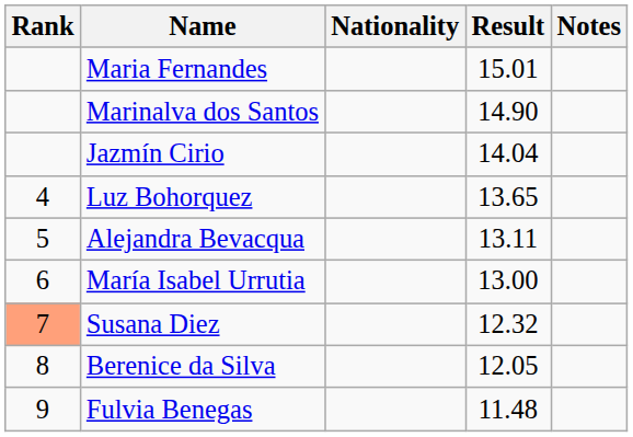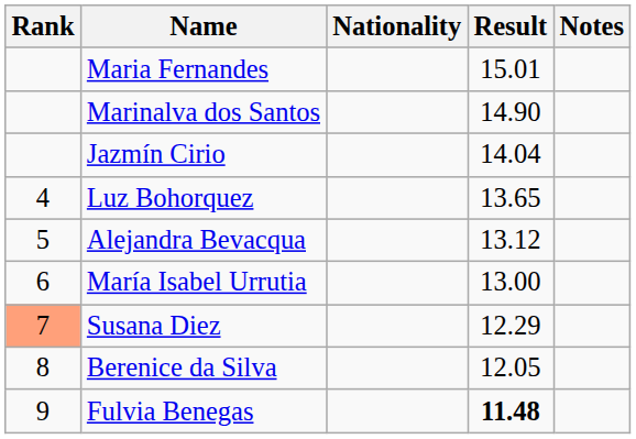Alejandra Bevacqua | Result: 13.11 -> 13.12
Susana Diez | Result: 12.32 -> 12.29
Fulvia Benegas | Result: normal -> bold
